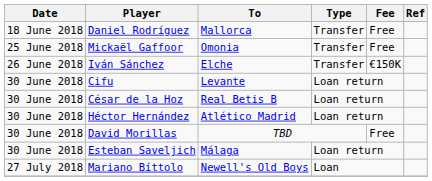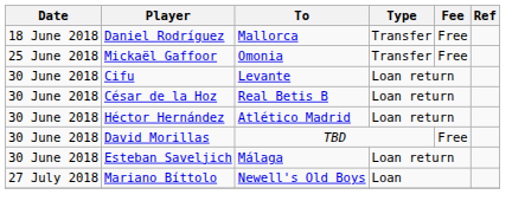- row: 26 June 2018 | Iván Sánchez | Elche | Transfer | €150K
